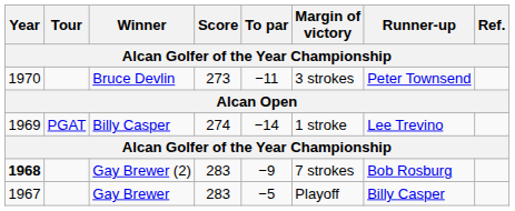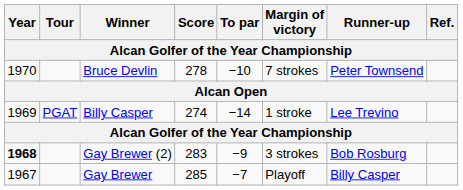Bruce Devlin | Score: 273 -> 278
Bruce Devlin | To par: −11 -> −10
Bruce Devlin | Margin of victory: 3 strokes -> 7 strokes
Gay Brewer (2) | Margin of victory: 7 strokes -> 3 strokes
Gay Brewer | Score: 283 -> 285
Gay Brewer | To par: −5 -> −7
